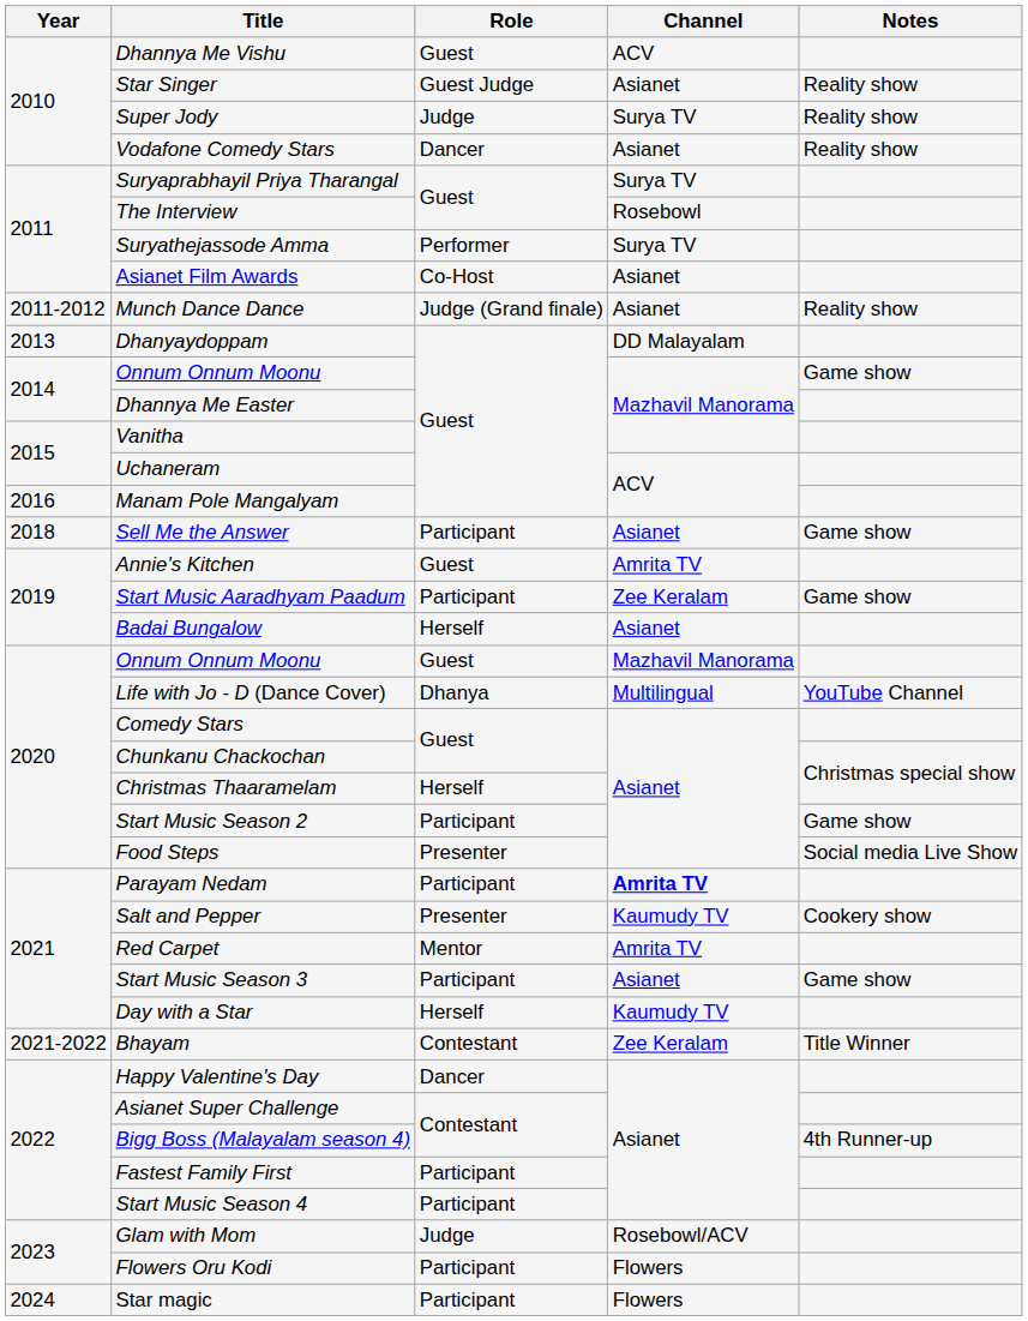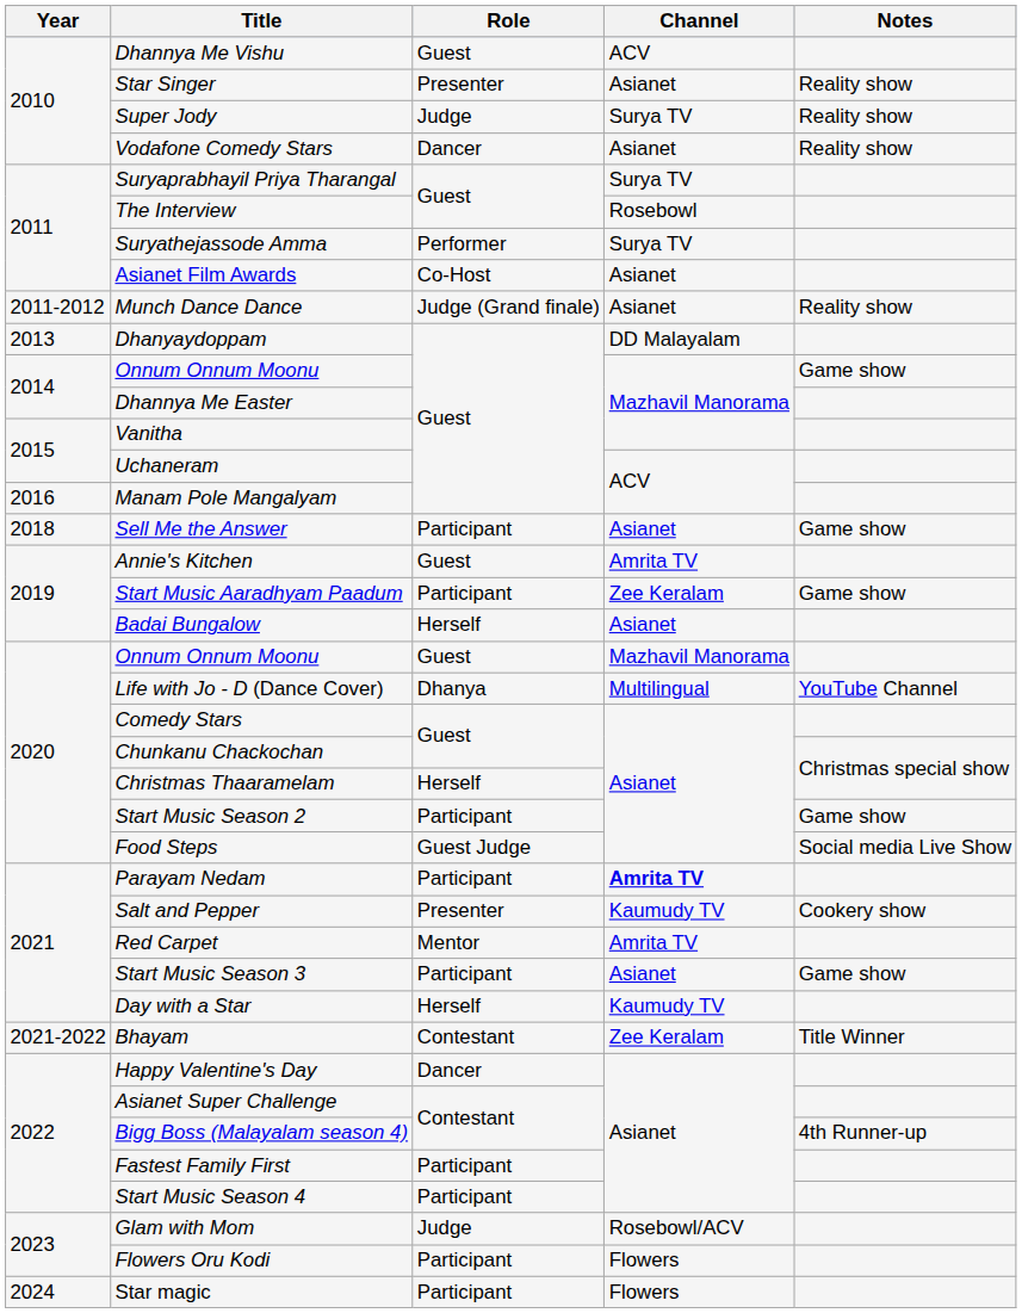Star Singer | Role: Guest Judge -> Presenter
Food Steps | Role: Presenter -> Guest Judge
